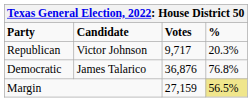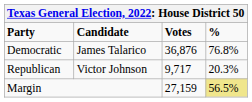rows swapped: Democratic <-> Republican
